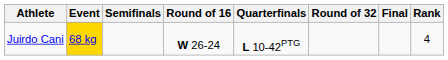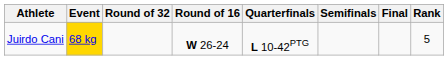columns swapped: Round of 32 <-> Semifinals
Juirdo Cani | Rank: 4 -> 5
